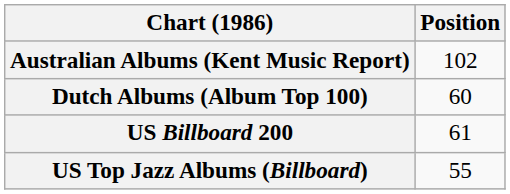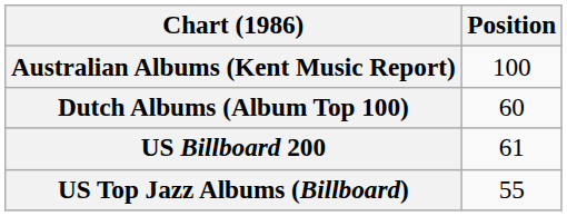Australian Albums (Kent Music Report) | Position: 102 -> 100
